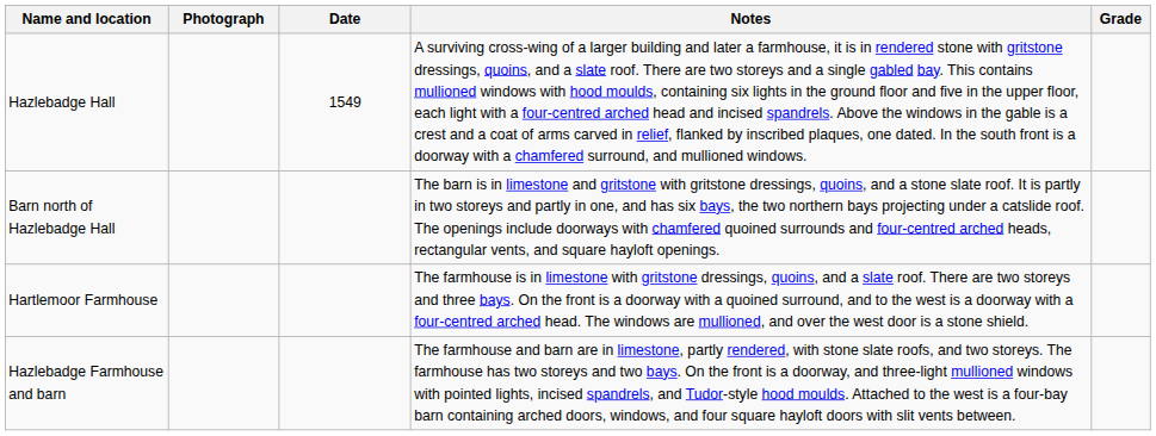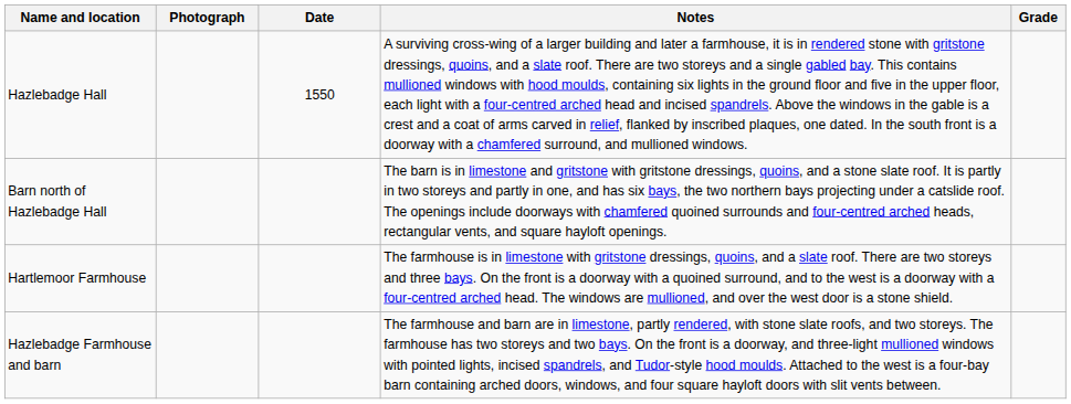Hazlebadge Hall | Date: 1549 -> 1550
